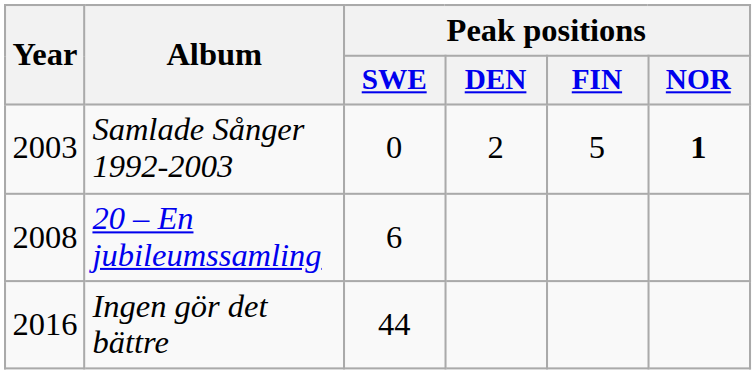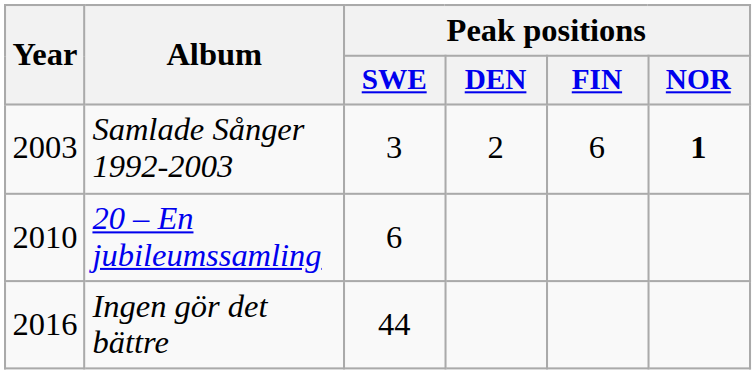Samlade Sånger 1992-2003 | Peak positions / SWE: 0 -> 3
Samlade Sånger 1992-2003 | Peak positions / FIN: 5 -> 6
20 – En jubileumssamling | Year: 2008 -> 2010
